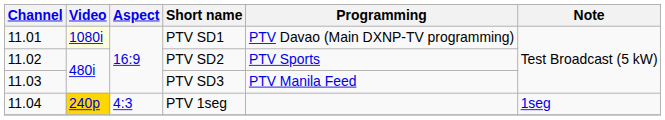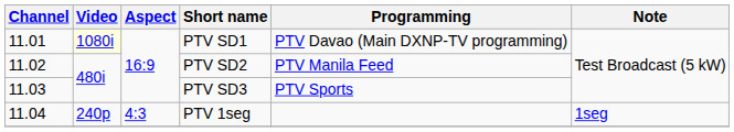PTV SD2 | Programming: PTV Sports -> PTV Manila Feed
PTV SD3 | Programming: PTV Manila Feed -> PTV Sports
PTV 1seg | Video: gold background -> no background
